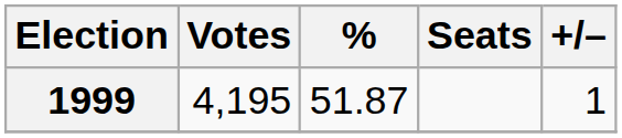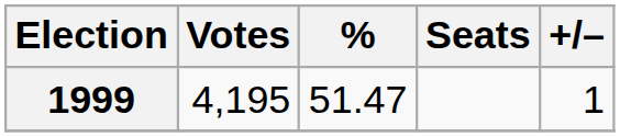1999 | %: 51.87 -> 51.47
